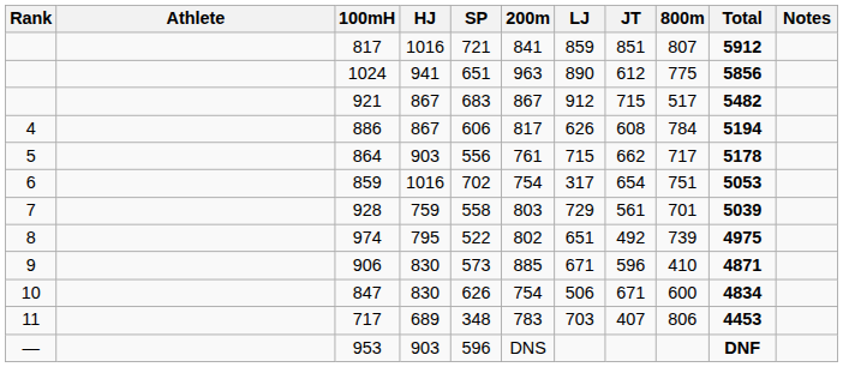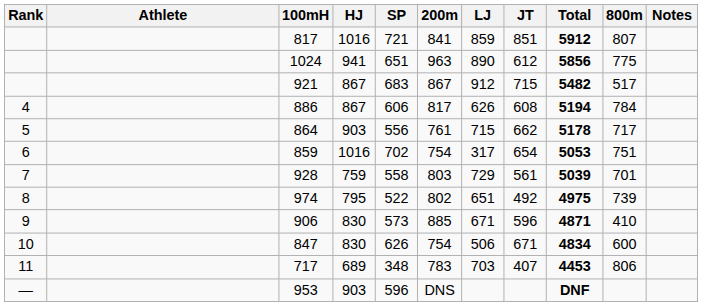columns swapped: 800m <-> Total
